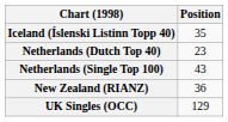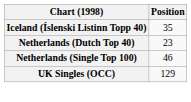Netherlands (Single Top 100) | Position: 43 -> 46
- row: New Zealand (RIANZ) | 36
